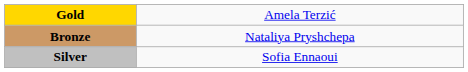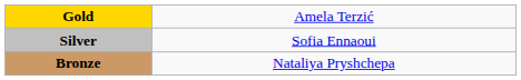rows swapped: Silver <-> Bronze
